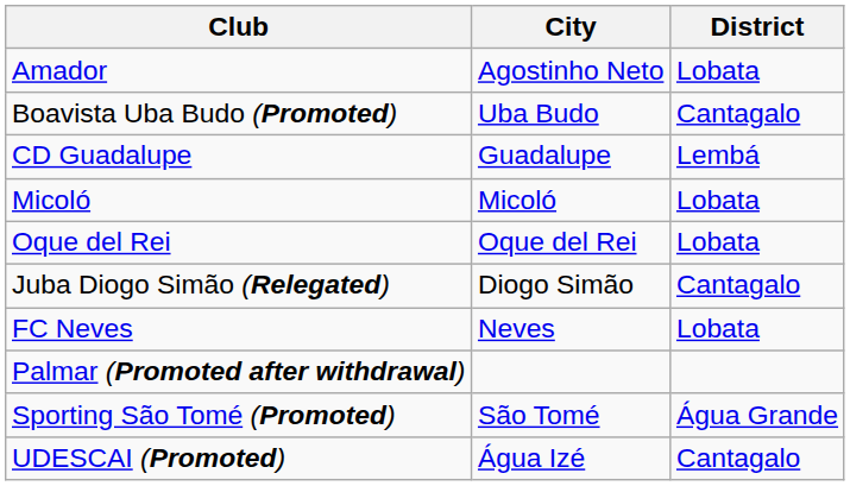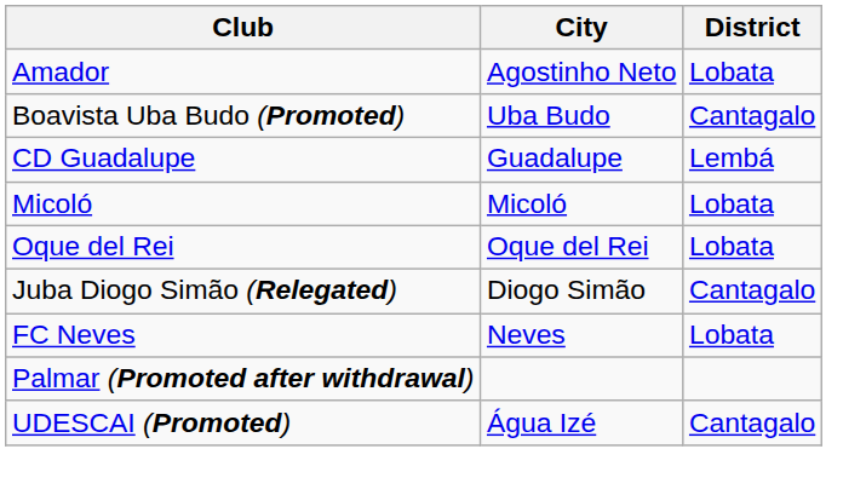- row: Sporting São Tomé (Promoted) | São Tomé | Água Grande
